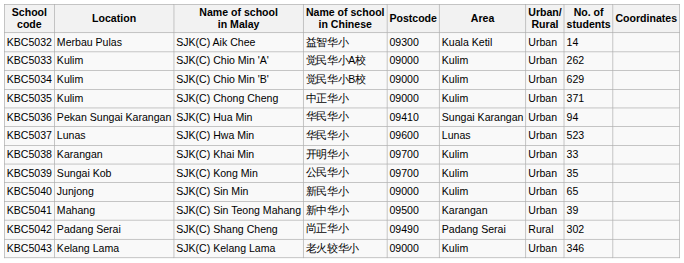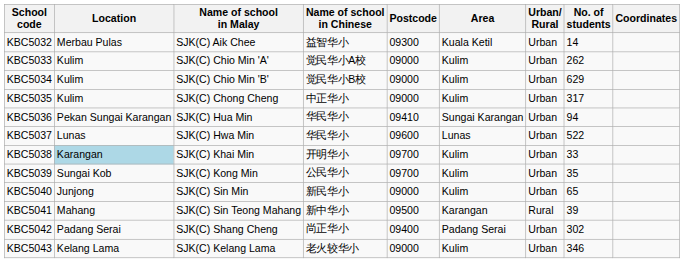KBC5035 | No. of students: 371 -> 317
KBC5037 | No. of students: 523 -> 522
KBC5038 | Location: no background -> lightblue background
KBC5041 | Urban/ Rural: Urban -> Rural
KBC5042 | Postcode: 09490 -> 09400
KBC5042 | Urban/ Rural: Rural -> Urban
